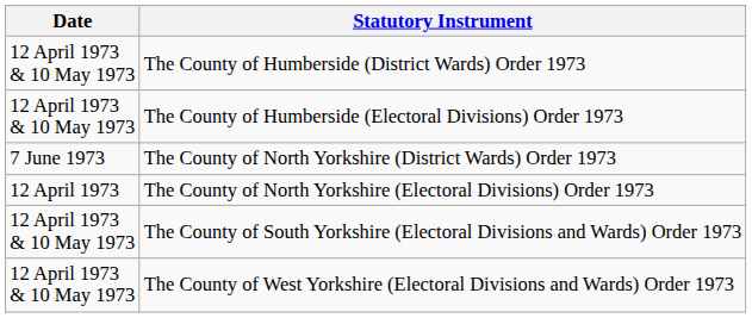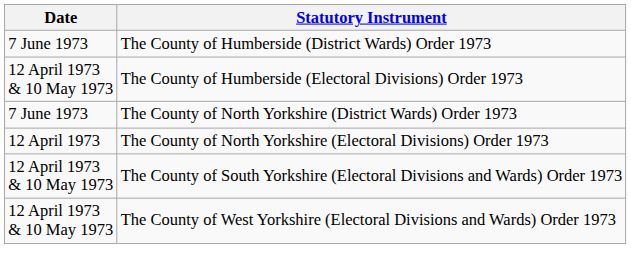The County of Humberside (District Wards) Order 1973 | Date: 12 April 1973 & 10 May 1973 -> 7 June 1973
